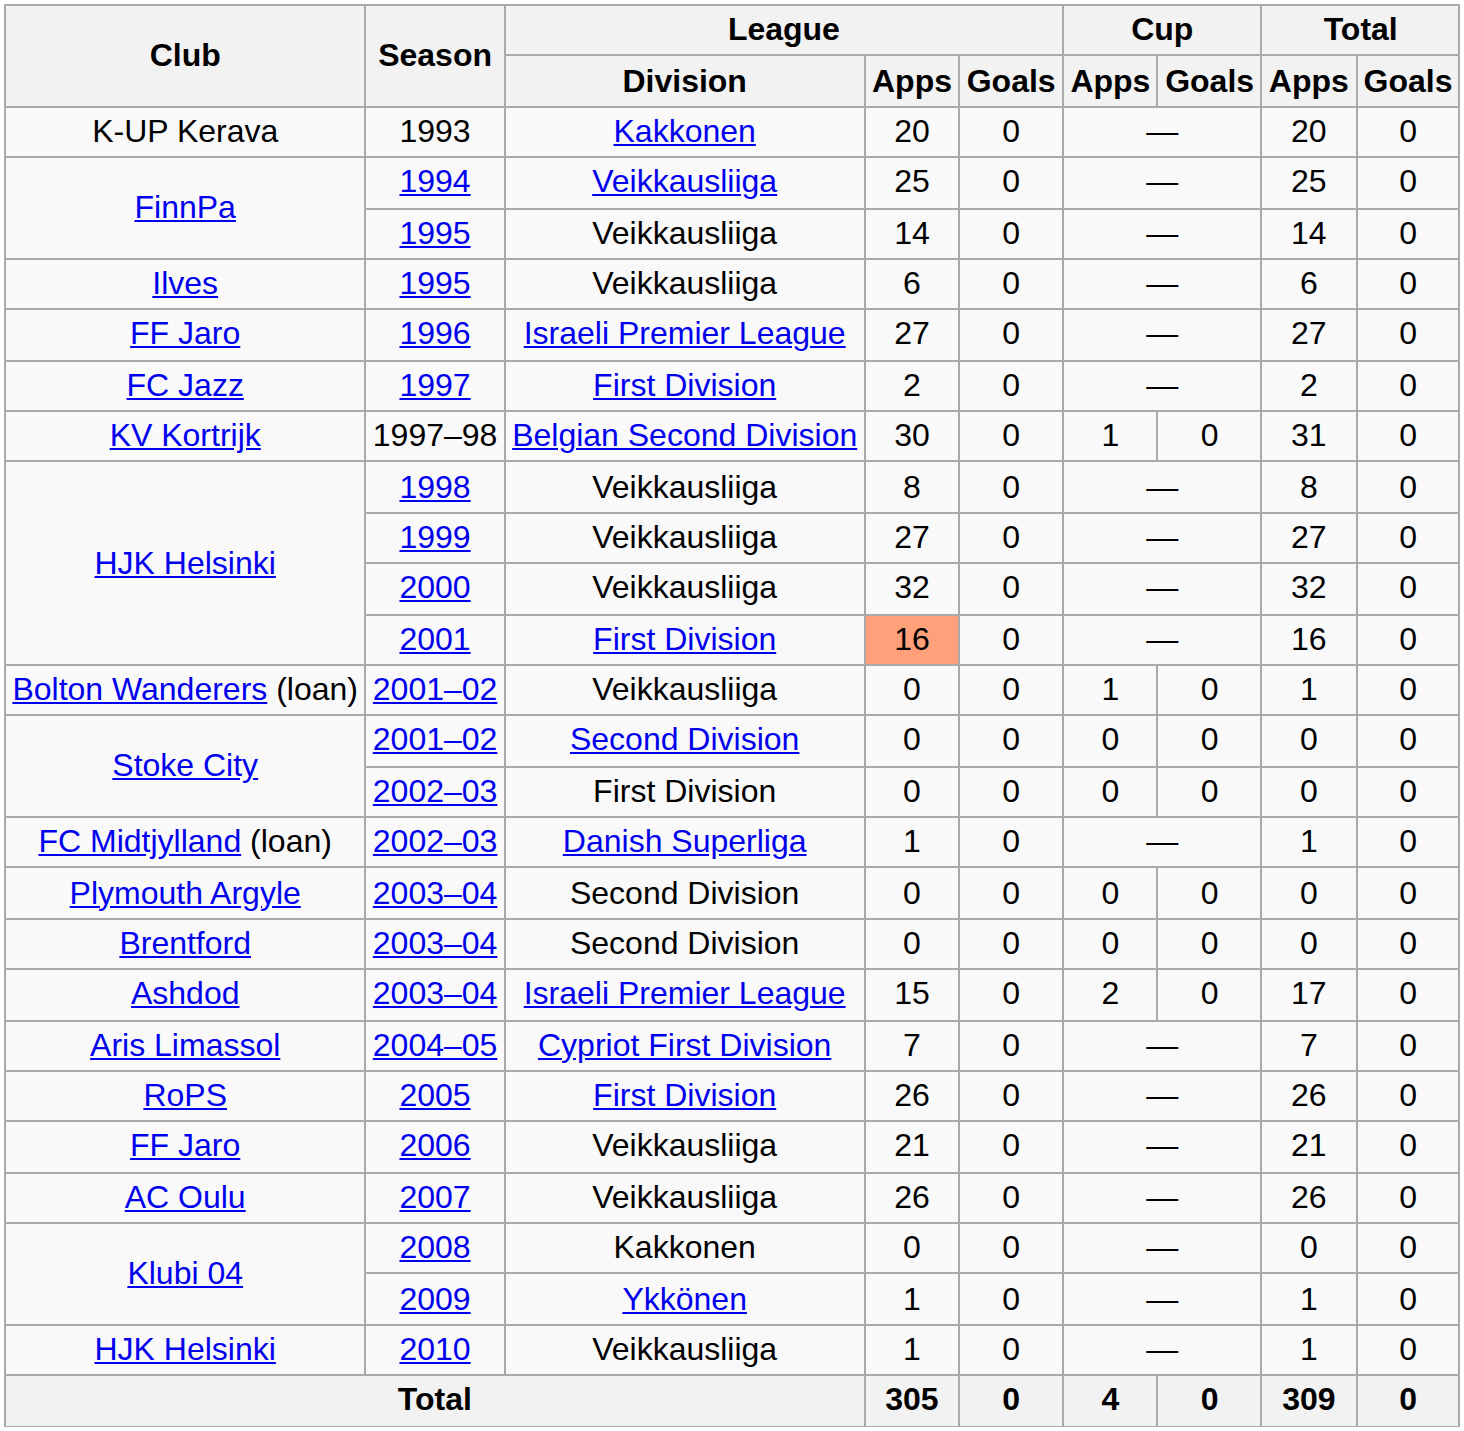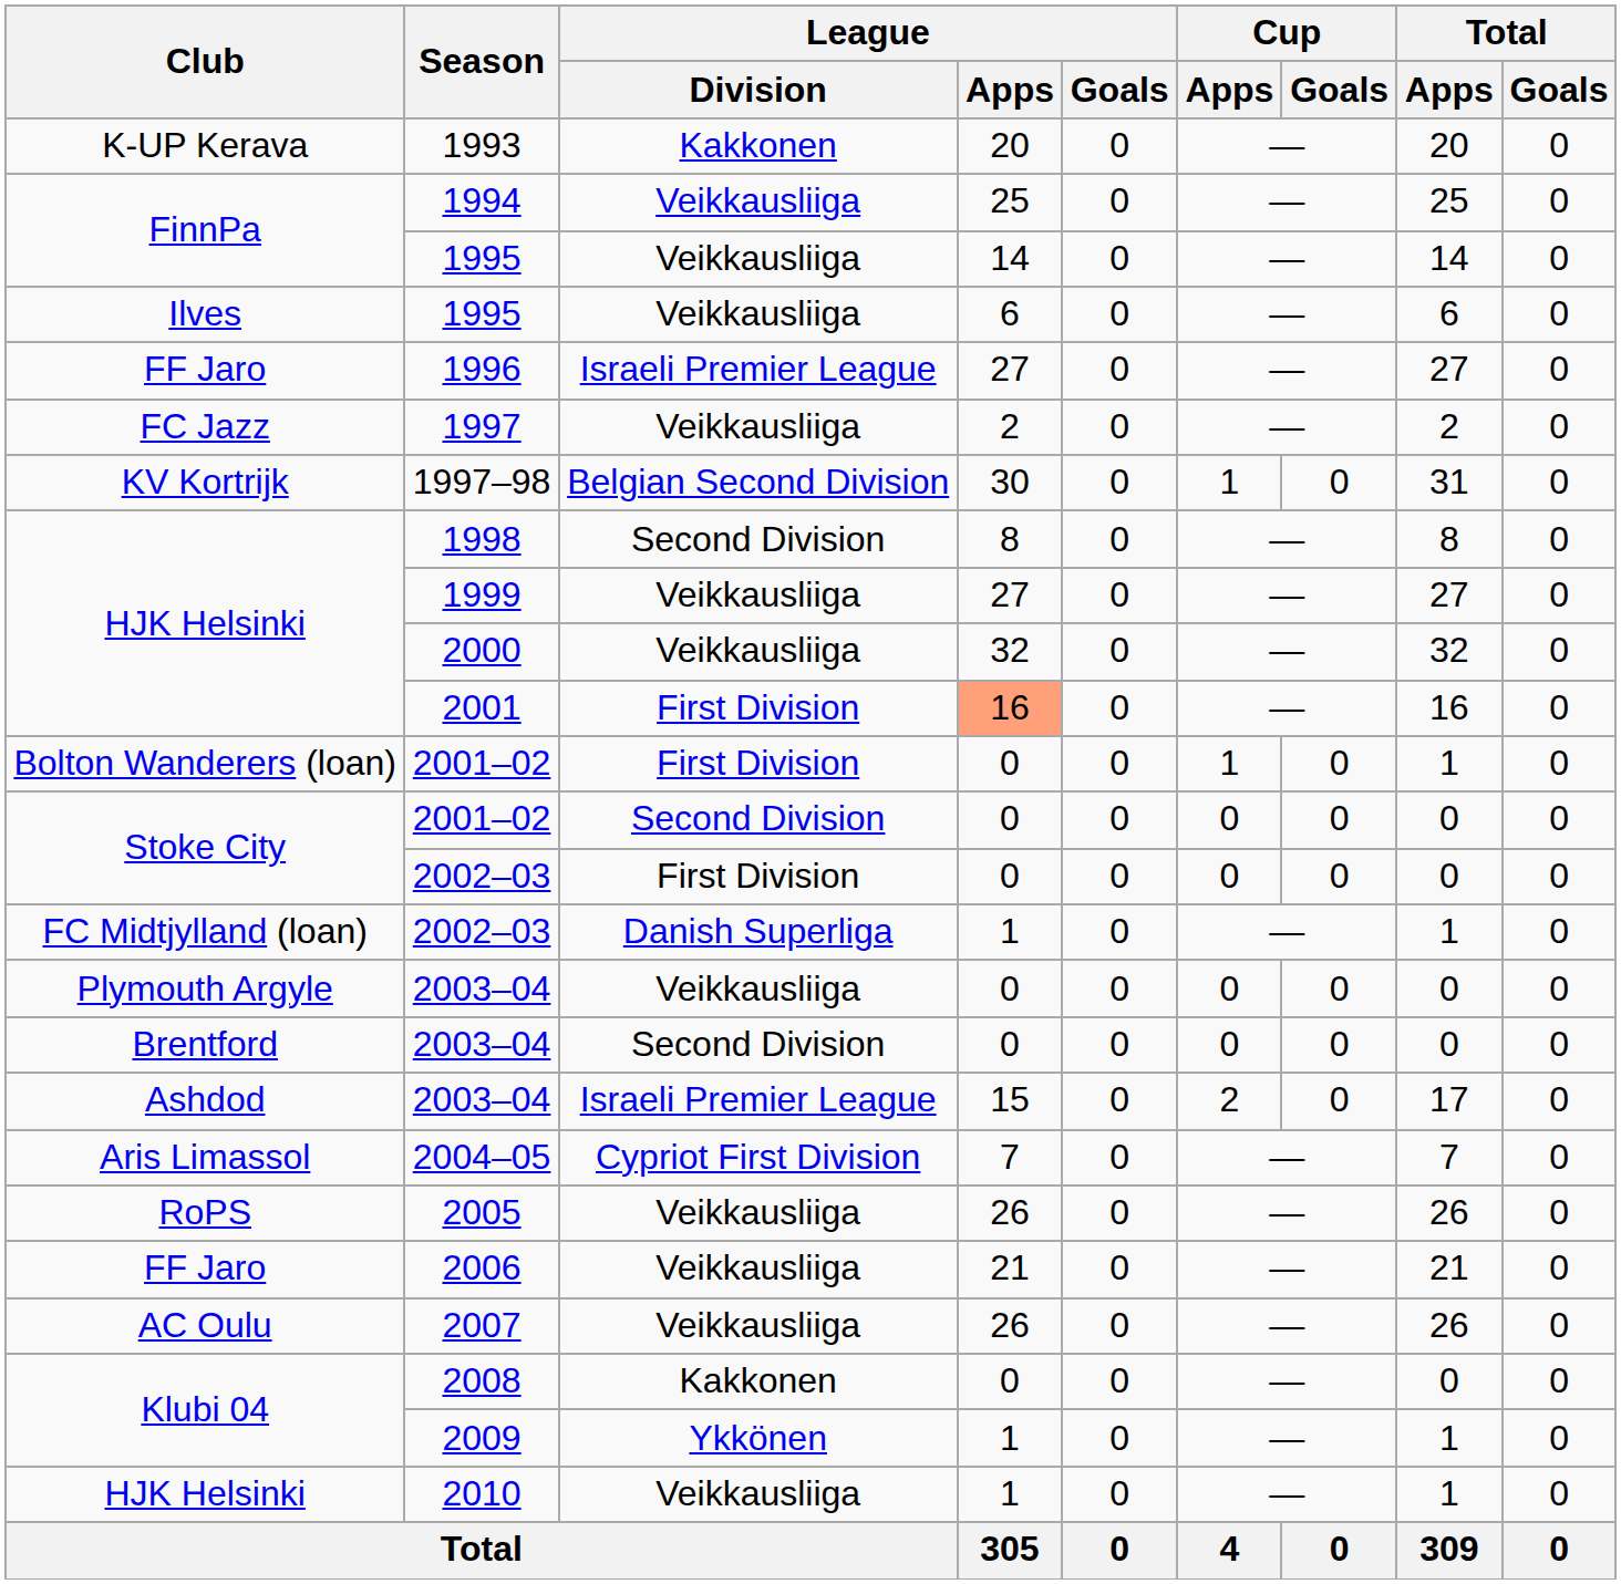1997 | League / Division: First Division -> Veikkausliiga
1998 | League / Division: Veikkausliiga -> Second Division
Bolton Wanderers (loan) / 2001–02 | League / Division: Veikkausliiga -> First Division
Plymouth Argyle / 2003–04 | League / Division: Second Division -> Veikkausliiga
2005 | League / Division: First Division -> Veikkausliiga
